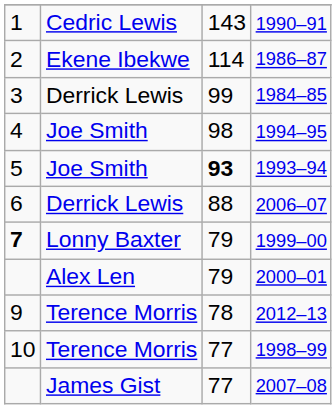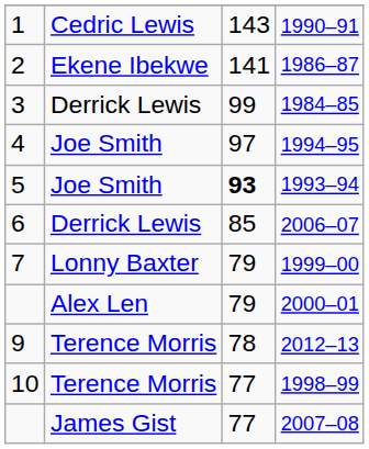1986–87 | column 3: 114 -> 141
1994–95 | column 3: 98 -> 97
2006–07 | column 3: 88 -> 85
1999–00 | column 1: bold -> normal
